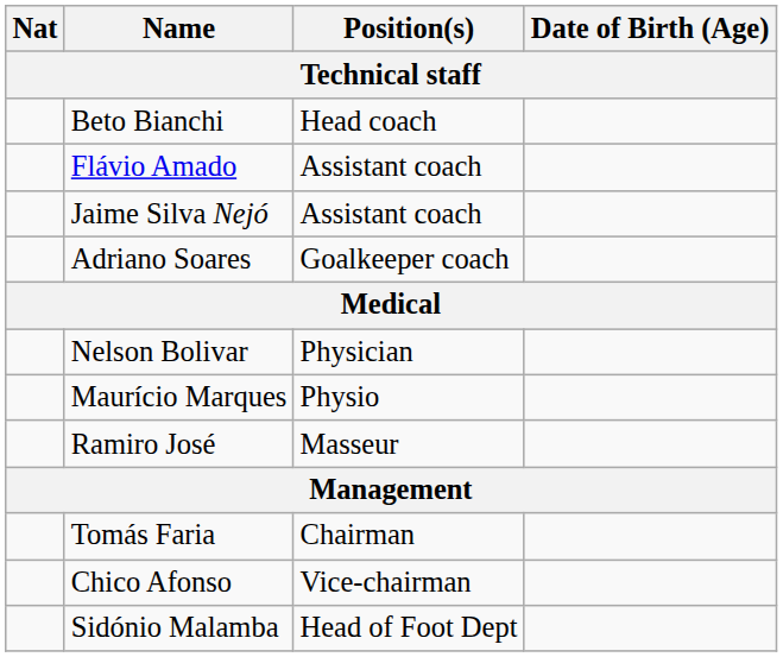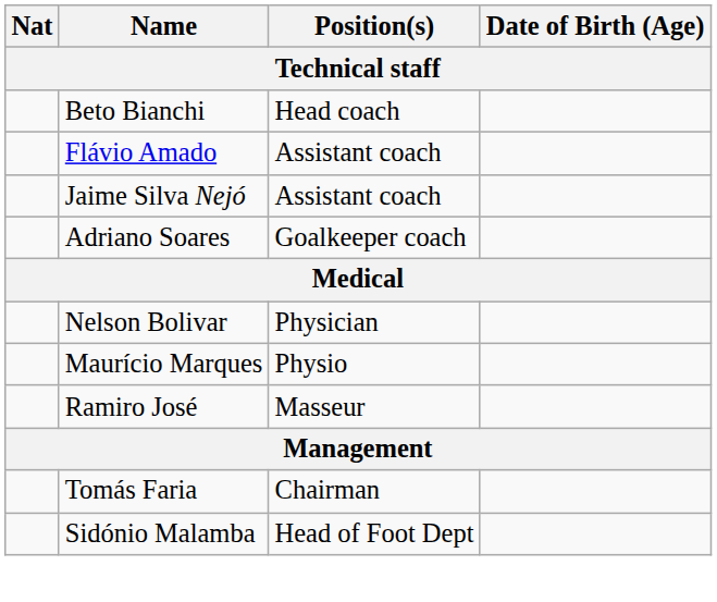- row: Chico Afonso | Vice-chairman
